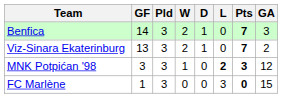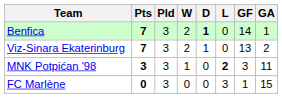columns swapped: Pts <-> GF
Benfica | D: normal -> bold
Benfica | GA: 3 -> 1
MNK Potpićan '98 | GA: 12 -> 11
